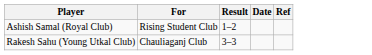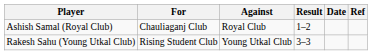+ column: Against | Royal Club | Young Utkal Club
Ashish Samal (Royal Club) | For: Rising Student Club -> Chauliaganj Club
Rakesh Sahu (Young Utkal Club) | For: Chauliaganj Club -> Rising Student Club
